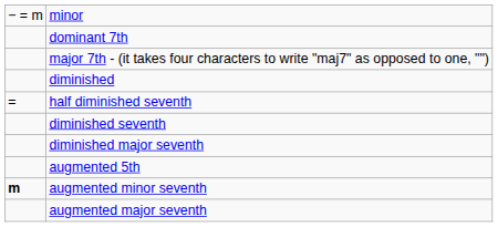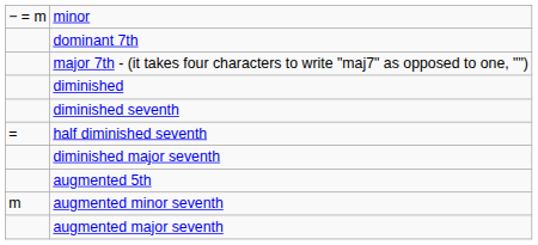rows swapped: diminished seventh <-> half diminished seventh
augmented minor seventh | column 1: bold -> normal
